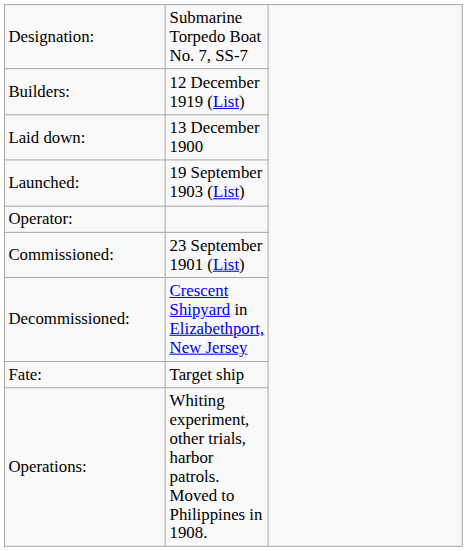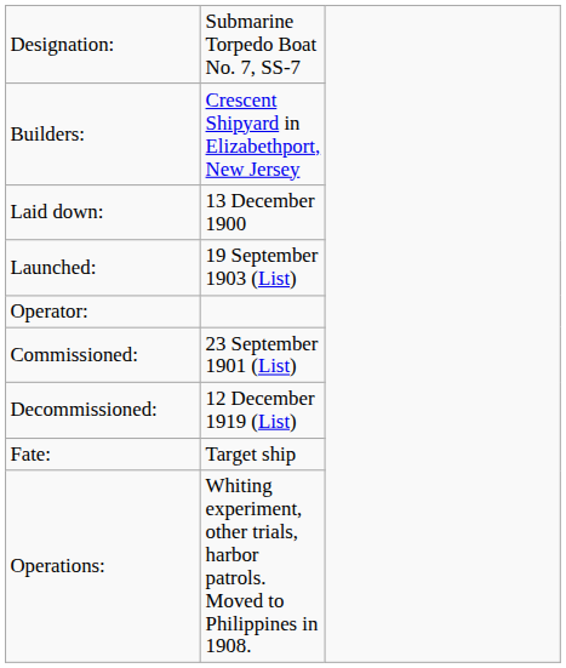Builders: | column 2: 12 December 1919 (List) -> Crescent Shipyard in Elizabethport, New Jersey
Decommissioned: | column 2: Crescent Shipyard in Elizabethport, New Jersey -> 12 December 1919 (List)
